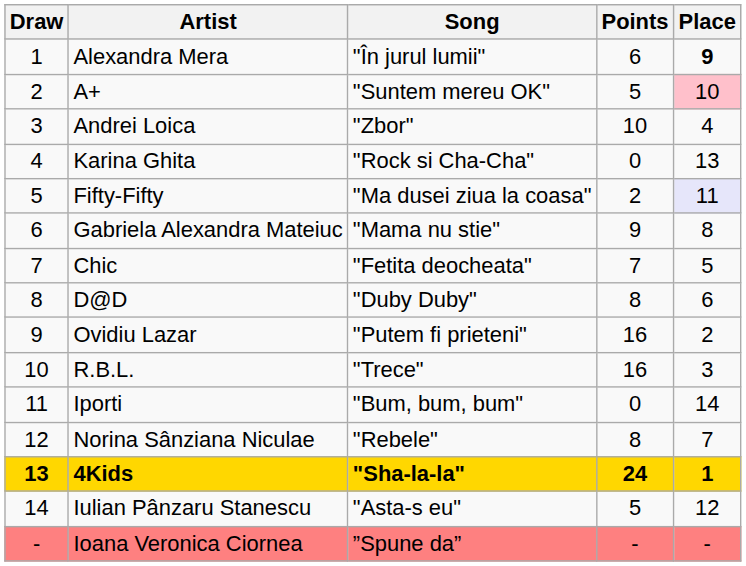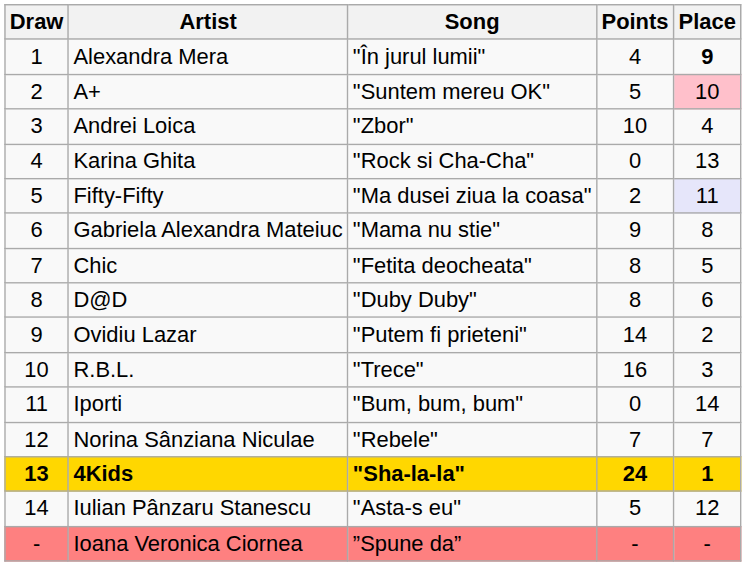Alexandra Mera | Points: 6 -> 4
Chic | Points: 7 -> 8
Ovidiu Lazar | Points: 16 -> 14
Norina Sânziana Niculae | Points: 8 -> 7
